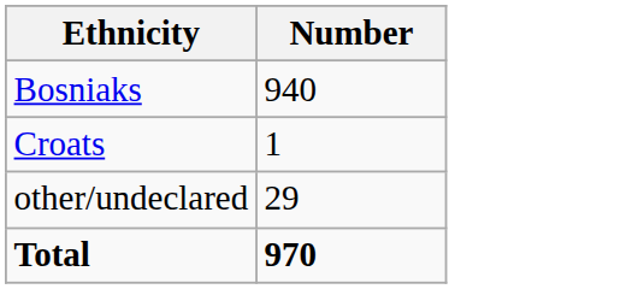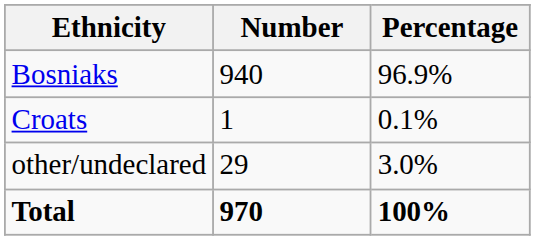+ column: Percentage | 96.9% | 0.1% | 3.0% | 100%
